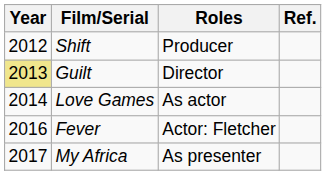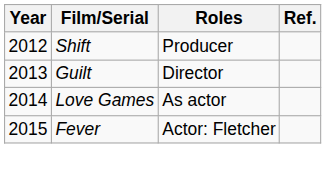Guilt | Year: khaki background -> no background
Fever | Year: 2016 -> 2015
- row: 2017 | My Africa | As presenter
